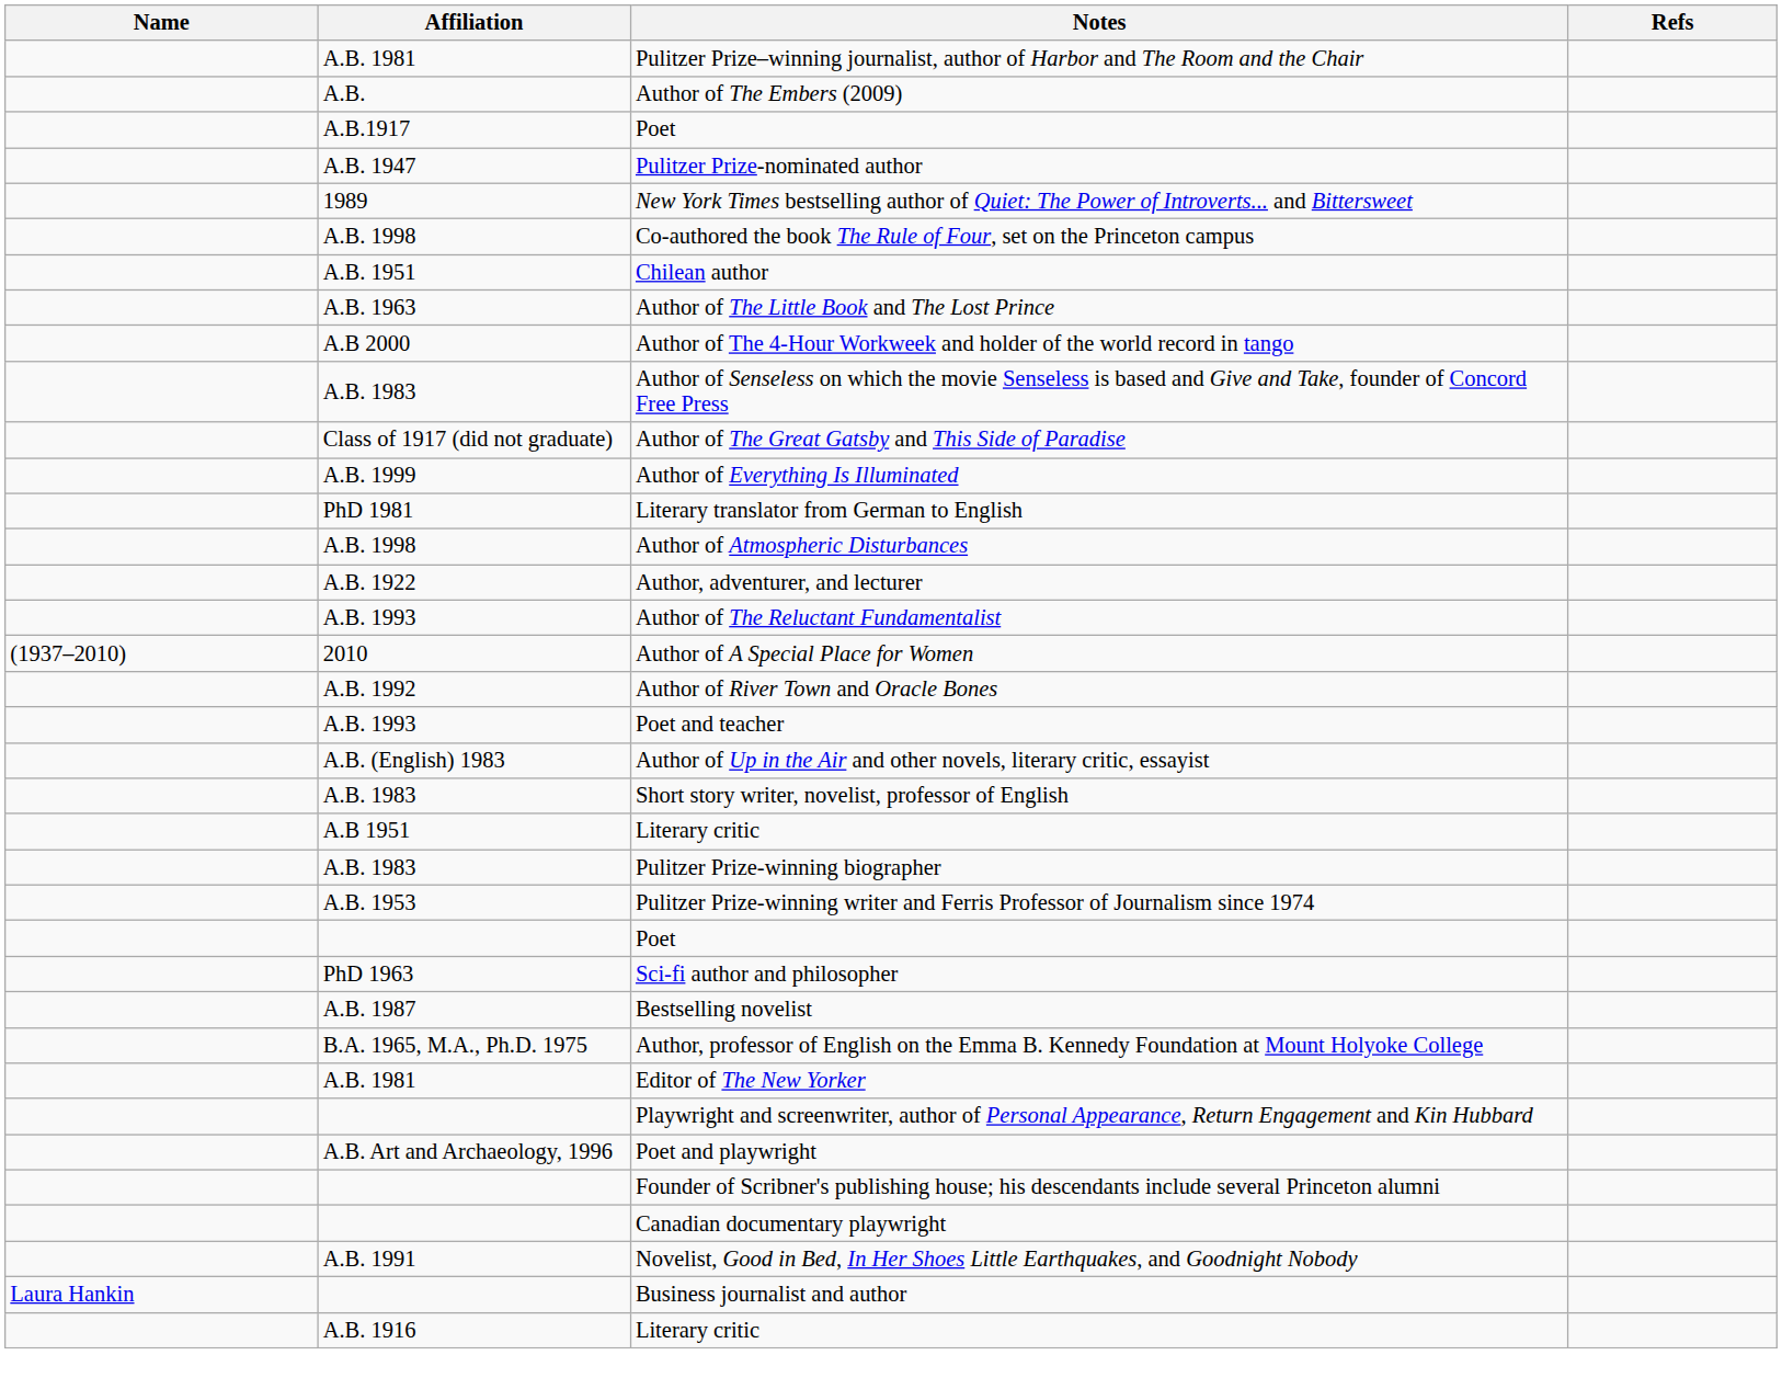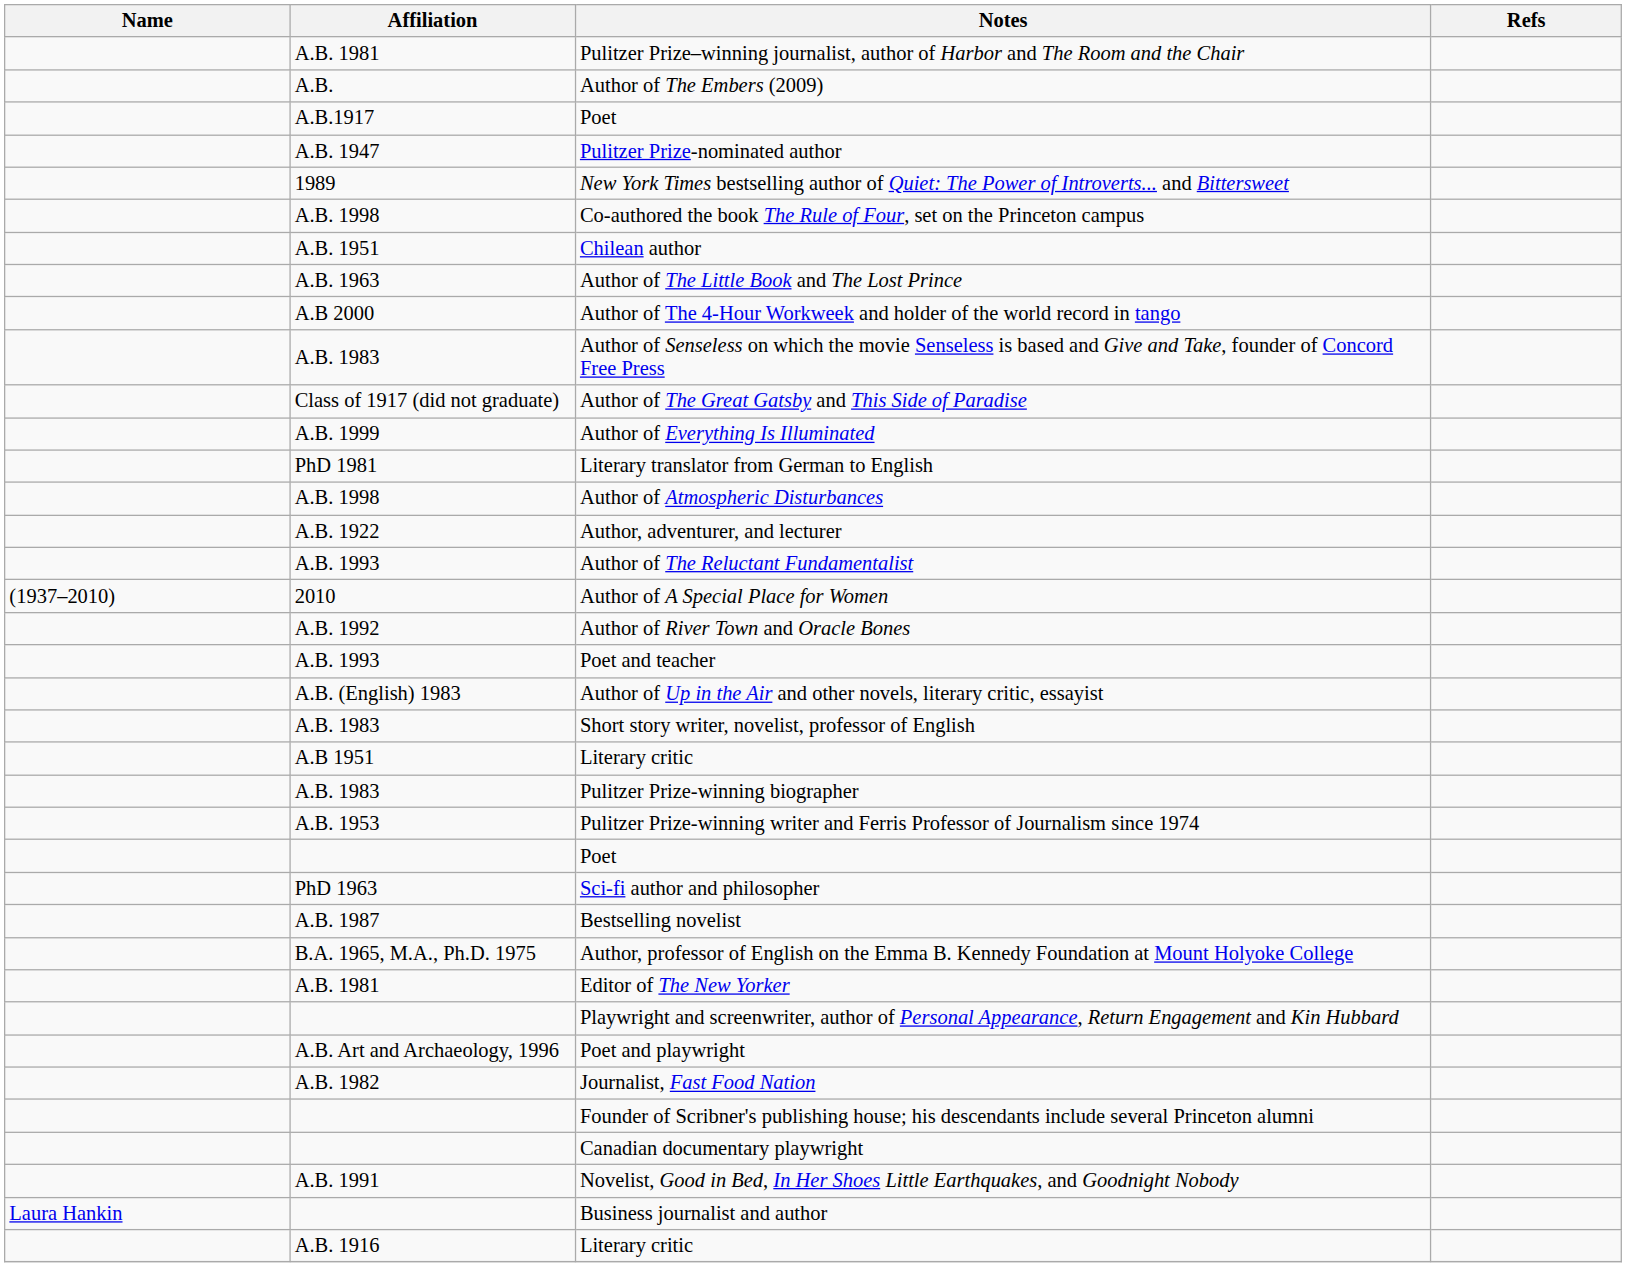+ row: A.B. 1982 | Journalist, Fast Food Nation
